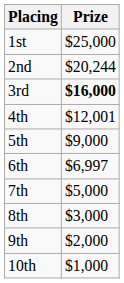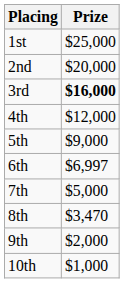2nd | Prize: $20,244 -> $20,000
4th | Prize: $12,001 -> $12,000
8th | Prize: $3,000 -> $3,470
